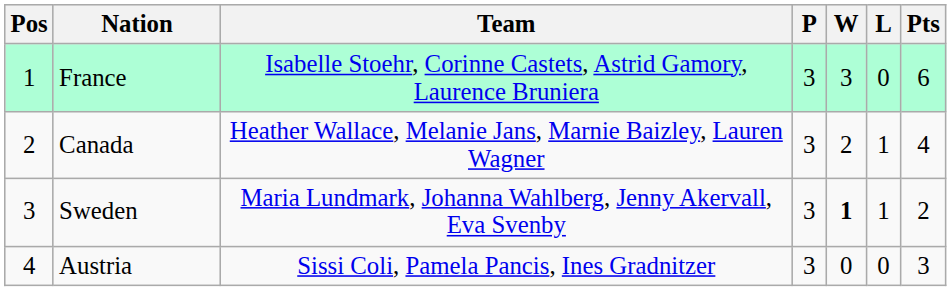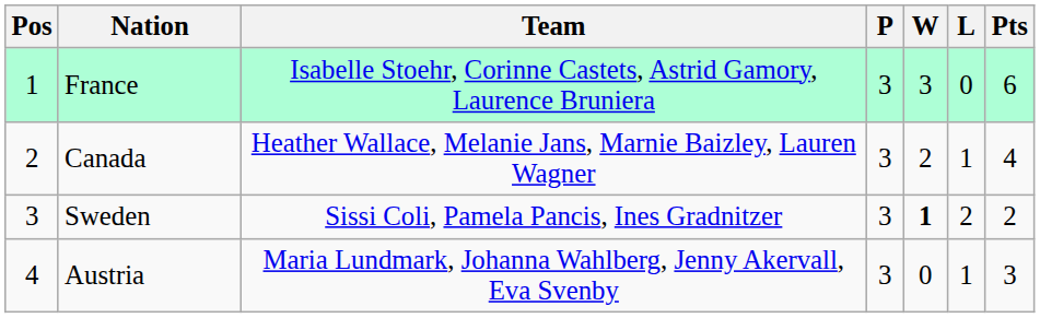Sweden | Team: Maria Lundmark, Johanna Wahlberg, Jenny Akervall, Eva Svenby -> Sissi Coli, Pamela Pancis, Ines Gradnitzer
Sweden | L: 1 -> 2
Austria | Team: Sissi Coli, Pamela Pancis, Ines Gradnitzer -> Maria Lundmark, Johanna Wahlberg, Jenny Akervall, Eva Svenby
Austria | L: 0 -> 1
